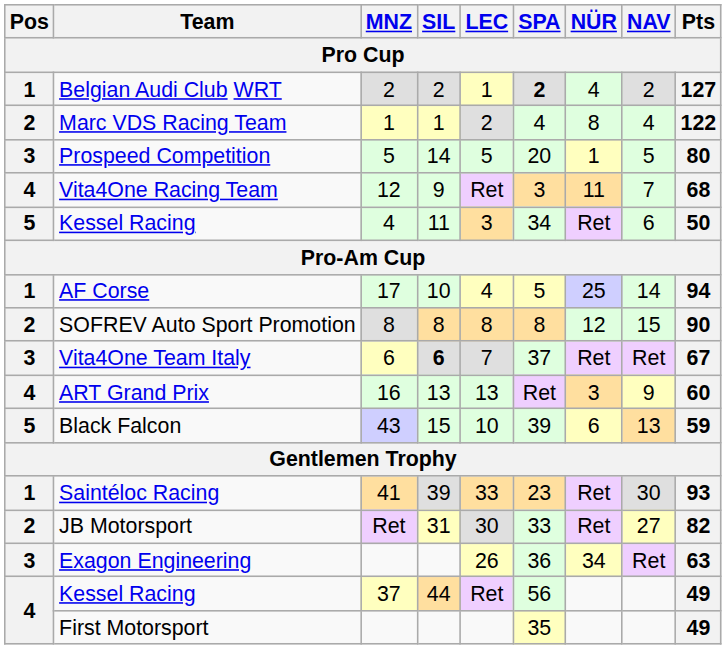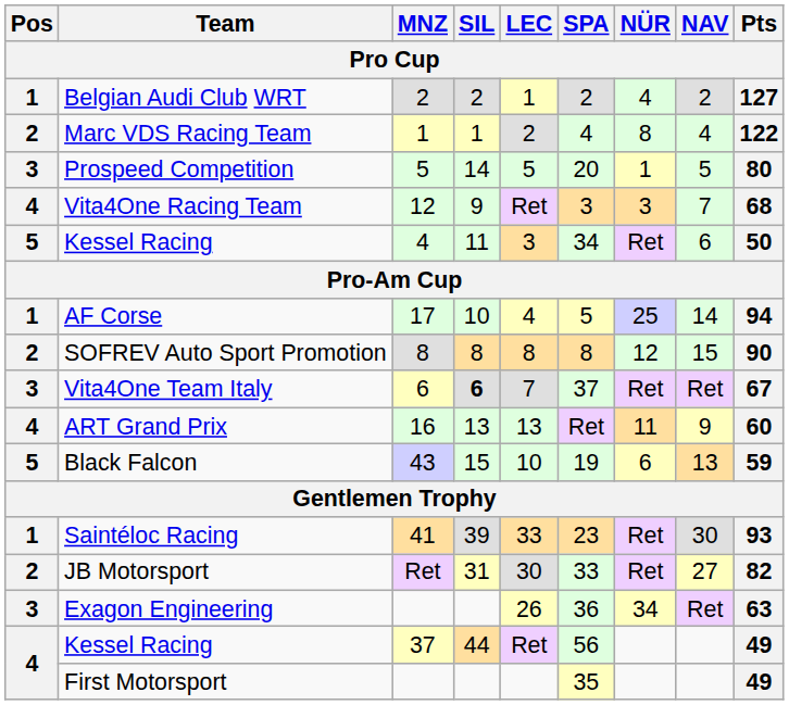Belgian Audi Club WRT | SPA: bold -> normal
Vita4One Racing Team | NÜR: 11 -> 3
ART Grand Prix | NÜR: 3 -> 11
Black Falcon | SPA: 39 -> 19
